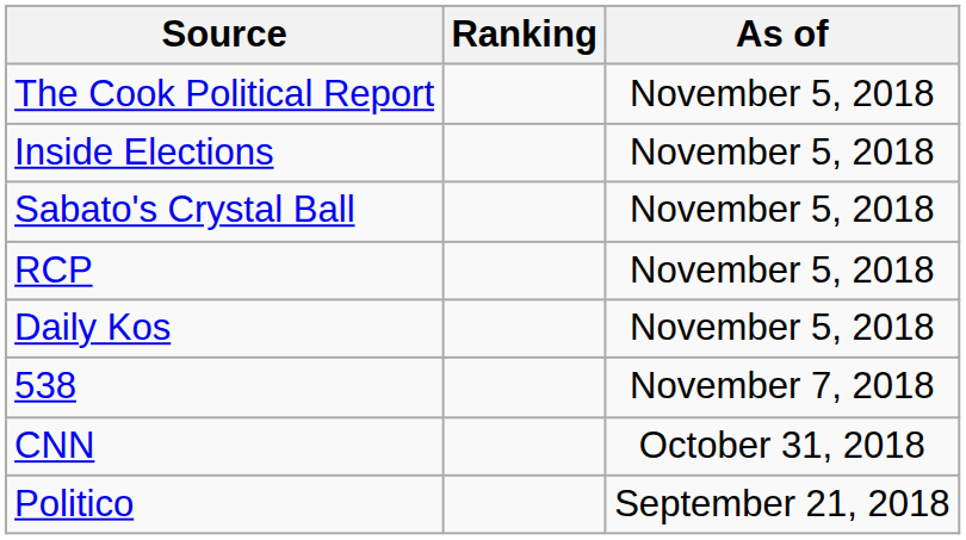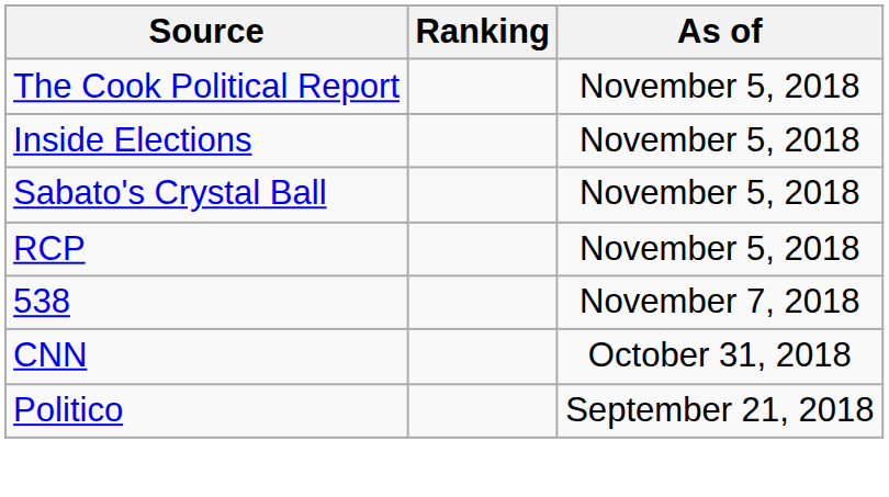- row: Daily Kos | November 5, 2018
